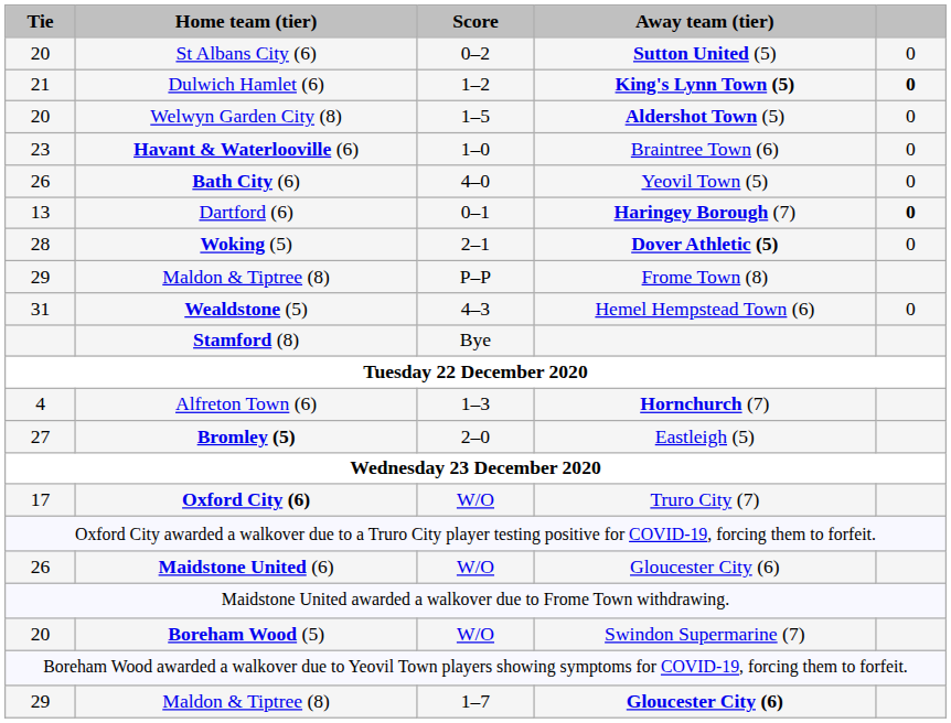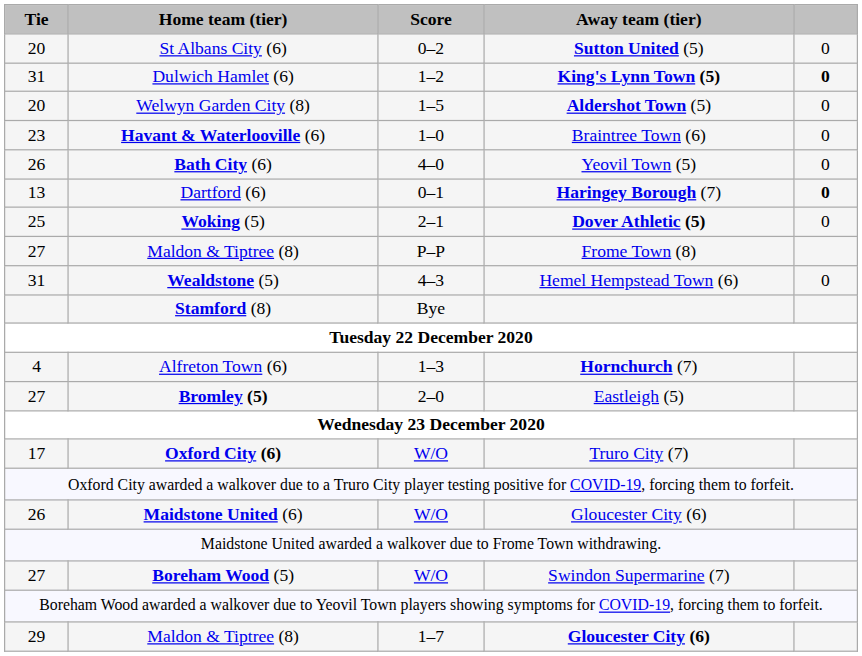Dulwich Hamlet (6) | Tie: 21 -> 31
Woking (5) | Tie: 28 -> 25
Maldon & Tiptree (8) / P–P | Tie: 29 -> 27
Boreham Wood (5) | Tie: 20 -> 27
